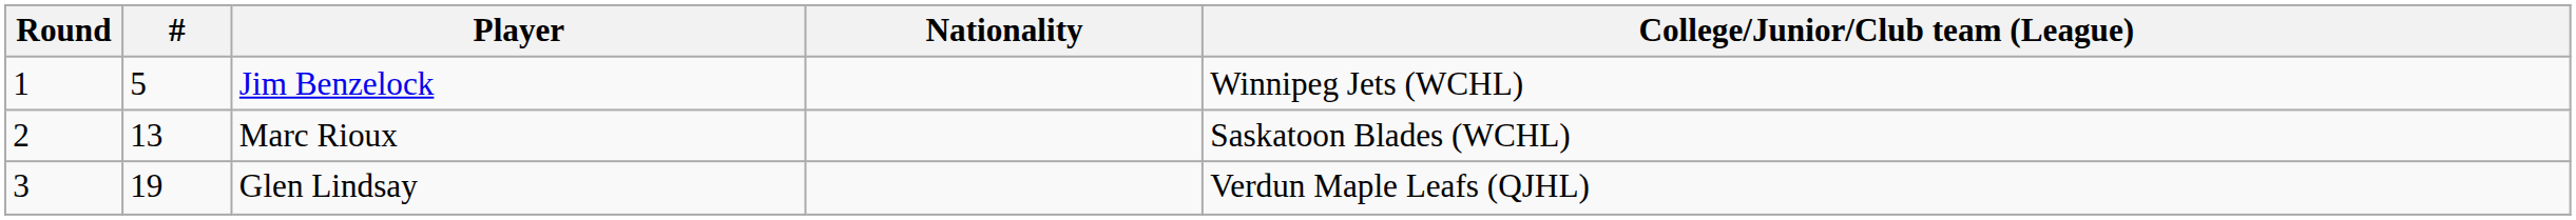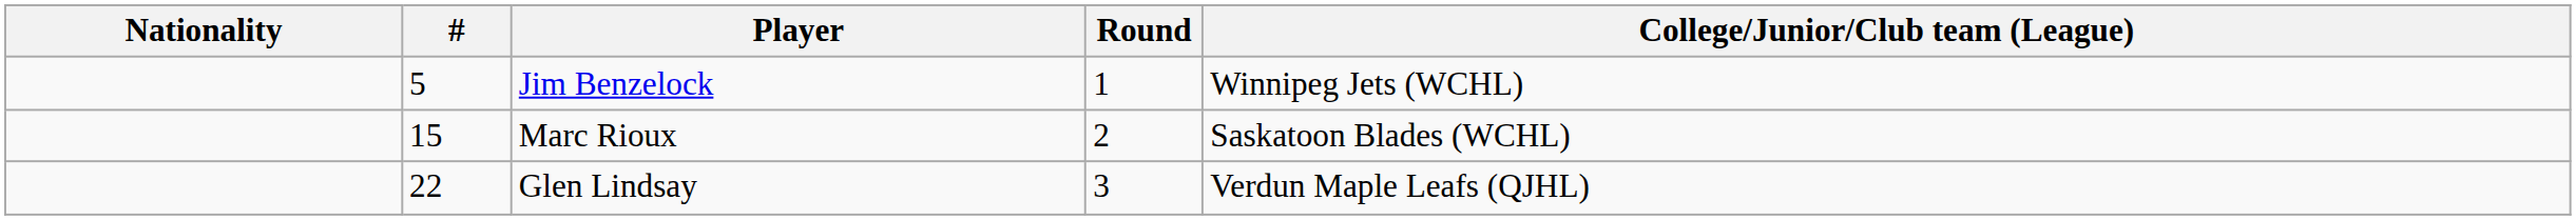columns swapped: Round <-> Nationality
Marc Rioux | #: 13 -> 15
Glen Lindsay | #: 19 -> 22
